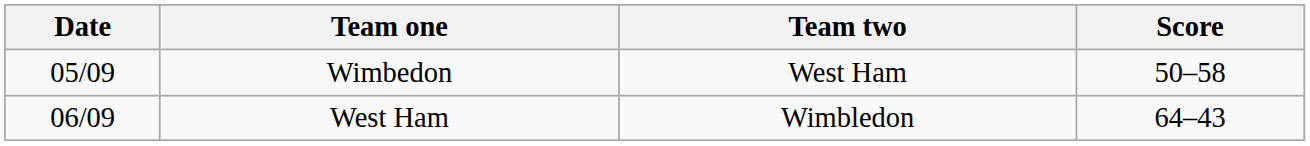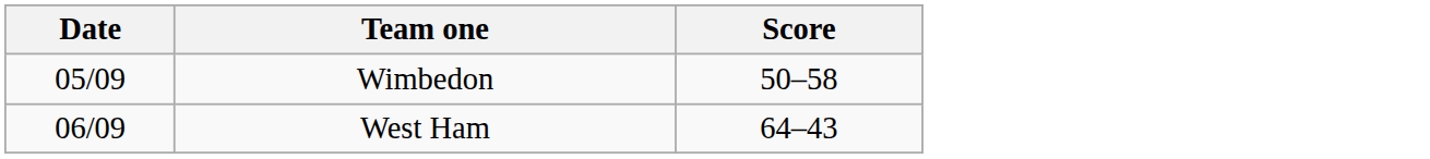- column: Team two | West Ham | Wimbledon
